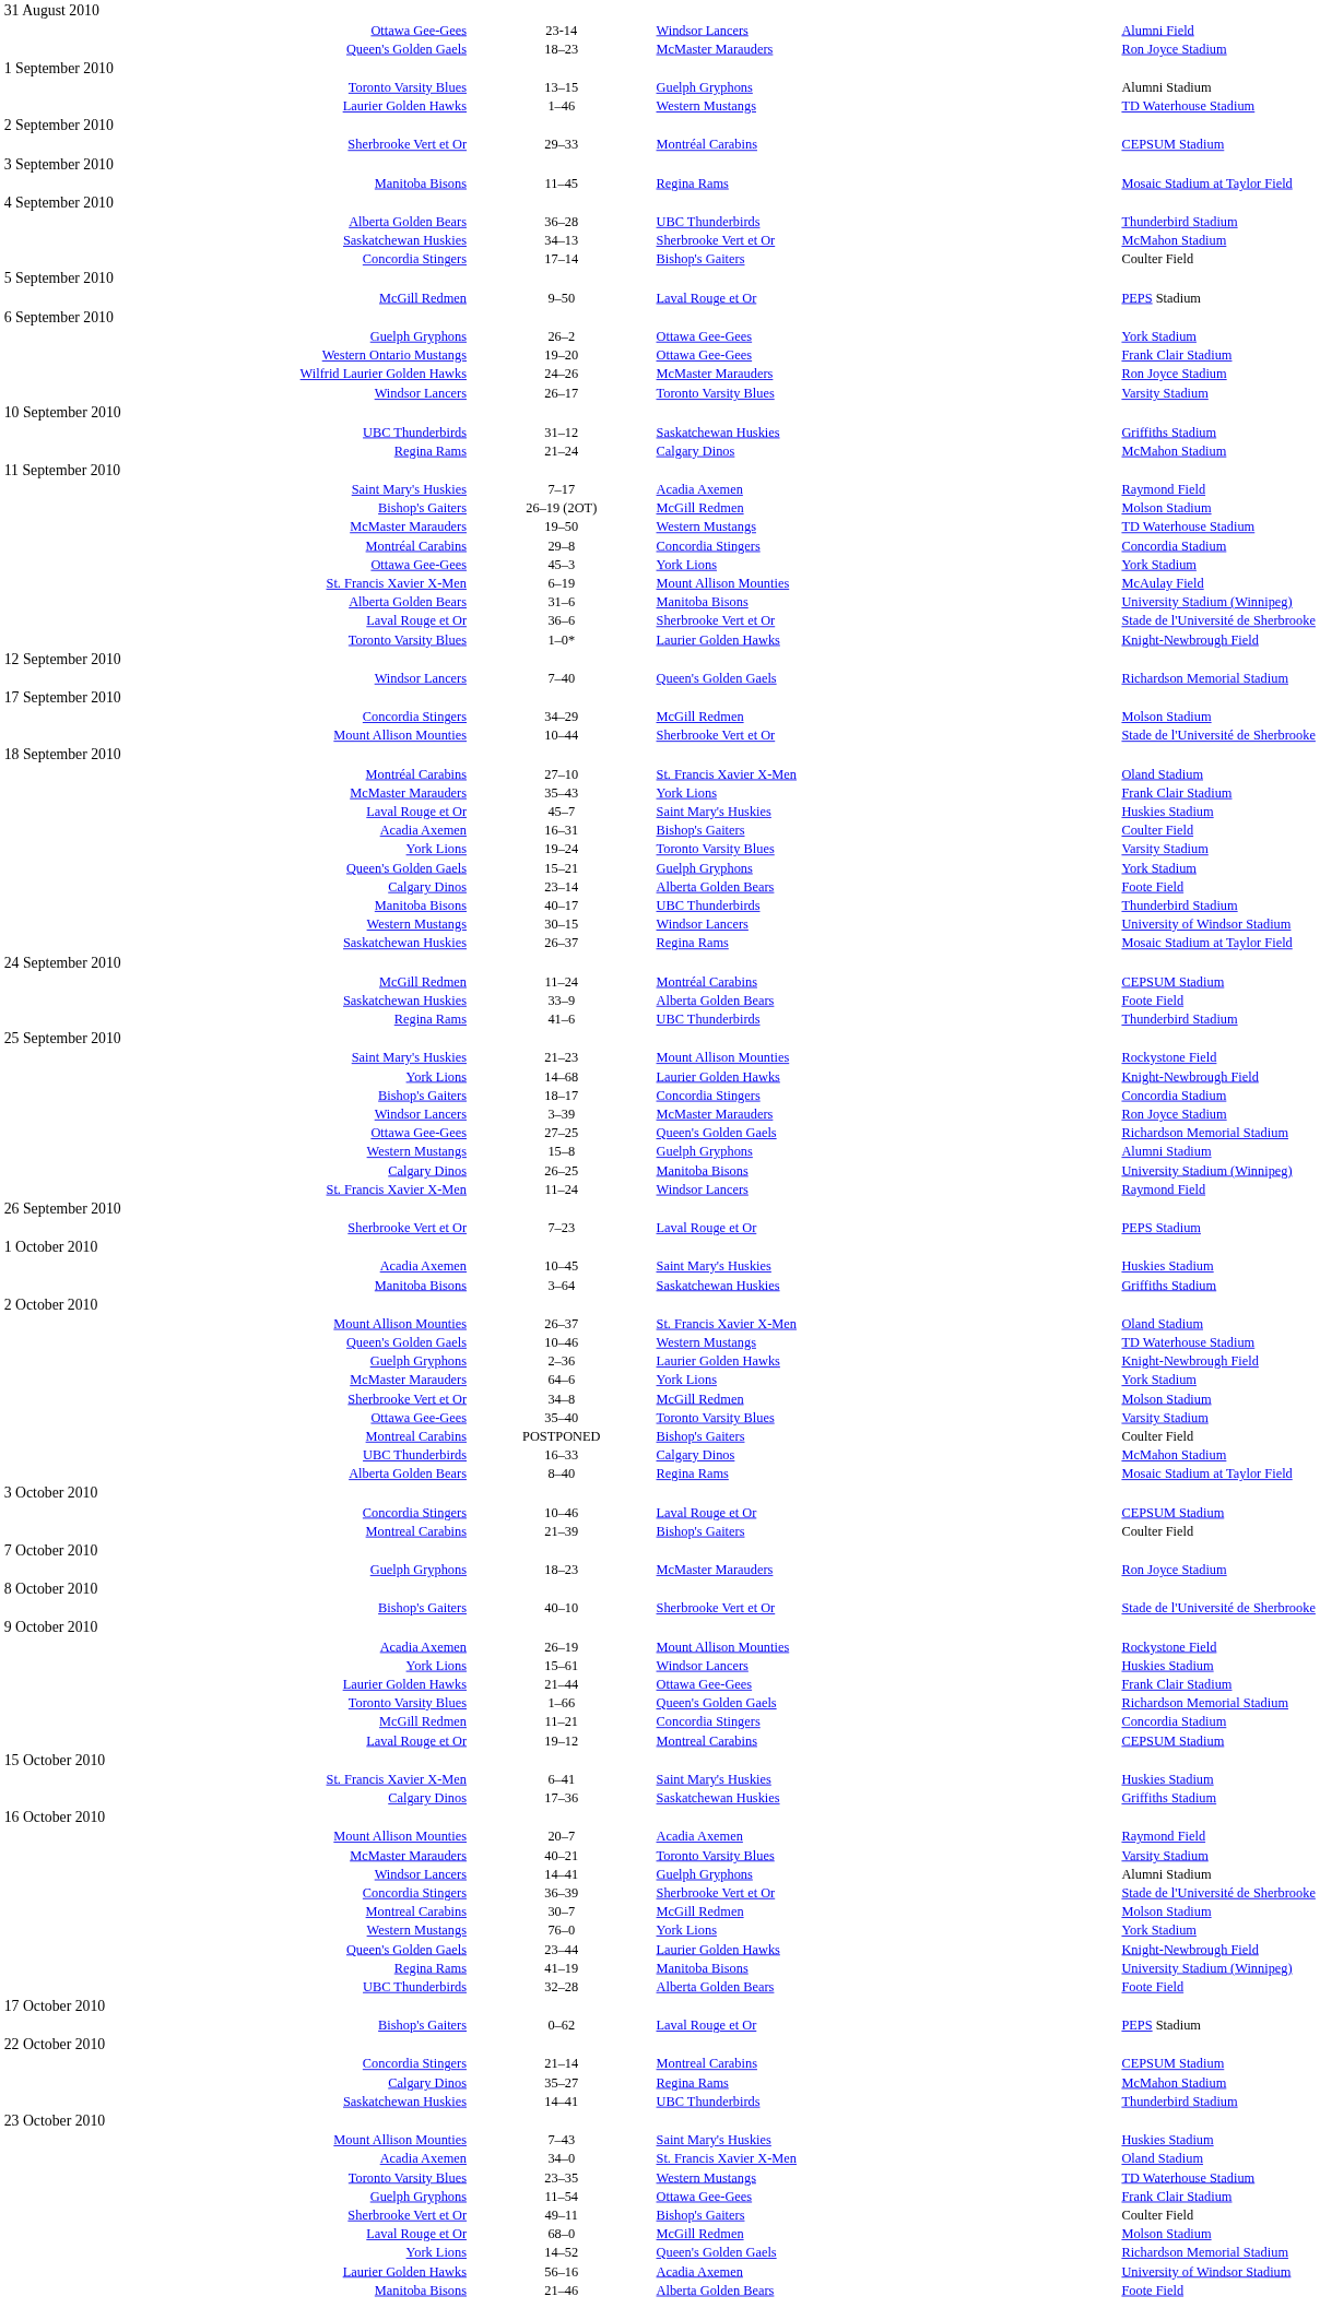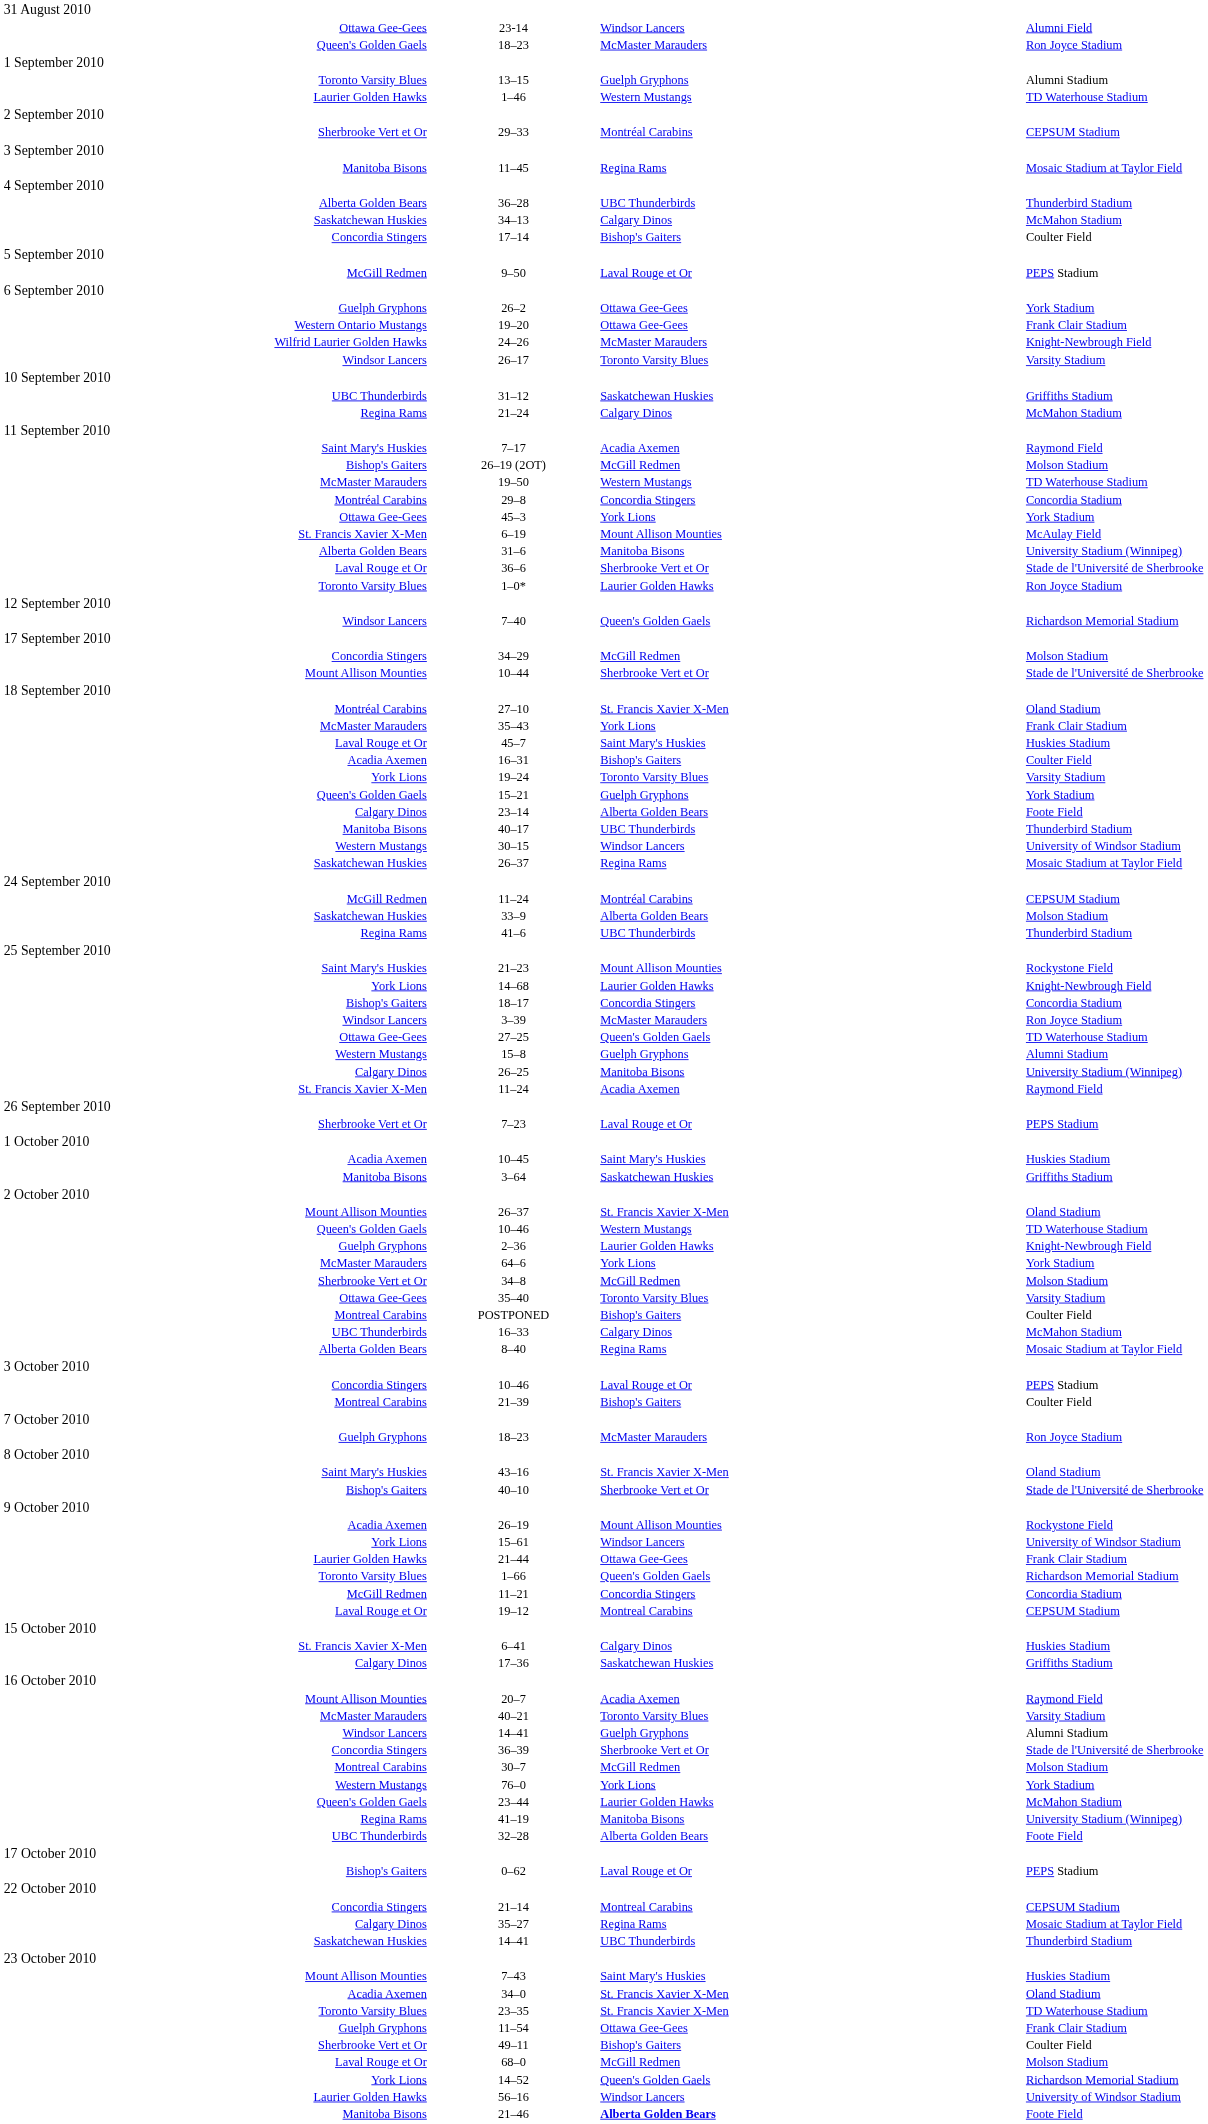34–13 | column 3: Sherbrooke Vert et Or -> Calgary Dinos
24–26 | column 4: Ron Joyce Stadium -> Knight-Newbrough Field
1–0* | column 4: Knight-Newbrough Field -> Ron Joyce Stadium
33–9 | column 4: Foote Field -> Molson Stadium
27–25 | column 4: Richardson Memorial Stadium -> TD Waterhouse Stadium
St. Francis Xavier X-Men / 11–24 | column 3: Windsor Lancers -> Acadia Axemen
Concordia Stingers / 10–46 | column 4: CEPSUM Stadium -> PEPS Stadium
+ row: Saint Mary's Huskies | 43–16 | St. Francis Xavier X-Men | Oland Stadium
15–61 | column 4: Huskies Stadium -> University of Windsor Stadium
6–41 | column 3: Saint Mary's Huskies -> Calgary Dinos
23–44 | column 4: Knight-Newbrough Field -> McMahon Stadium
35–27 | column 4: McMahon Stadium -> Mosaic Stadium at Taylor Field
23–35 | column 3: Western Mustangs -> St. Francis Xavier X-Men
56–16 | column 3: Acadia Axemen -> Windsor Lancers
21–46 | column 3: normal -> bold
